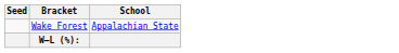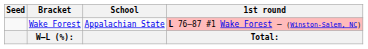+ column: 1st round | L 76–87 #1 Wake Forest – (Winston-Salem, NC) | Total:
